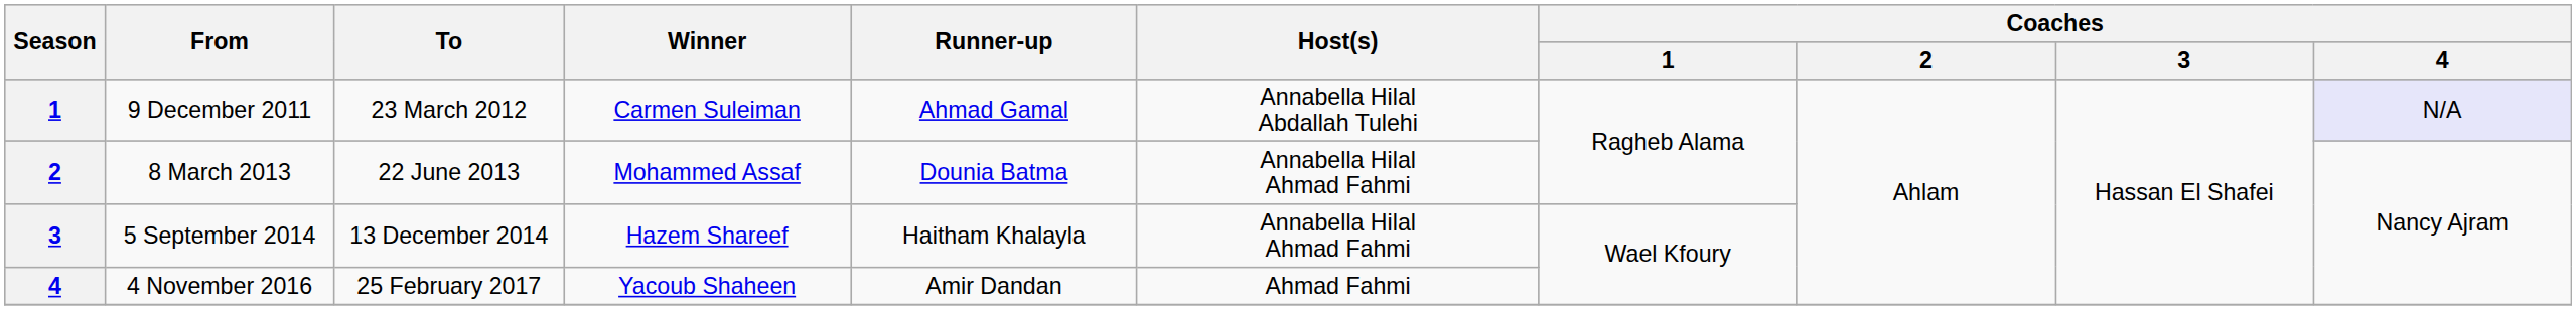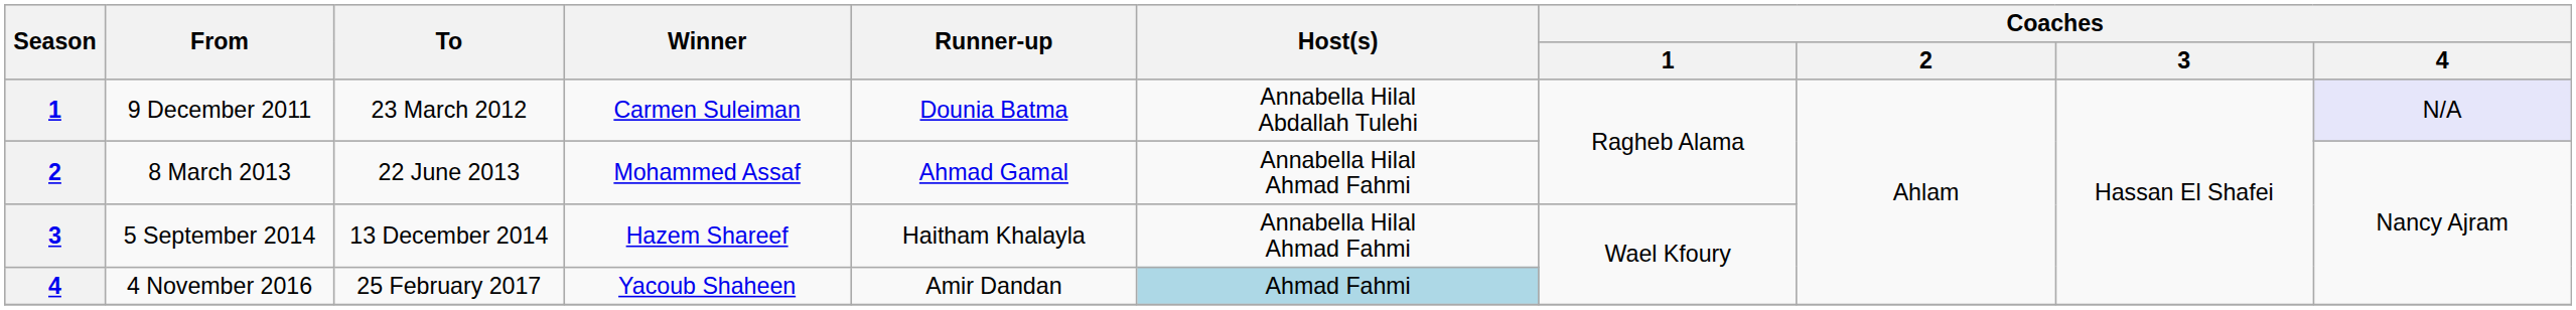9 December 2011 | Runner-up: Ahmad Gamal -> Dounia Batma
8 March 2013 | Runner-up: Dounia Batma -> Ahmad Gamal
4 November 2016 | Host(s): no background -> lightblue background
